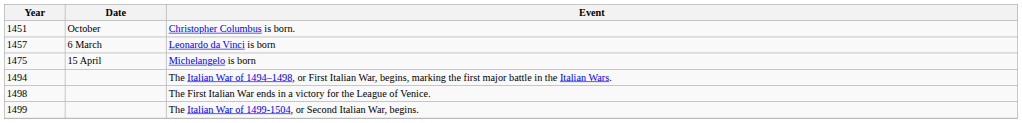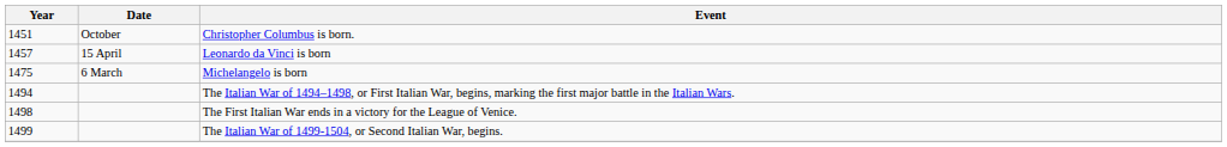Leonardo da Vinci is born | Date: 6 March -> 15 April
Michelangelo is born | Date: 15 April -> 6 March
